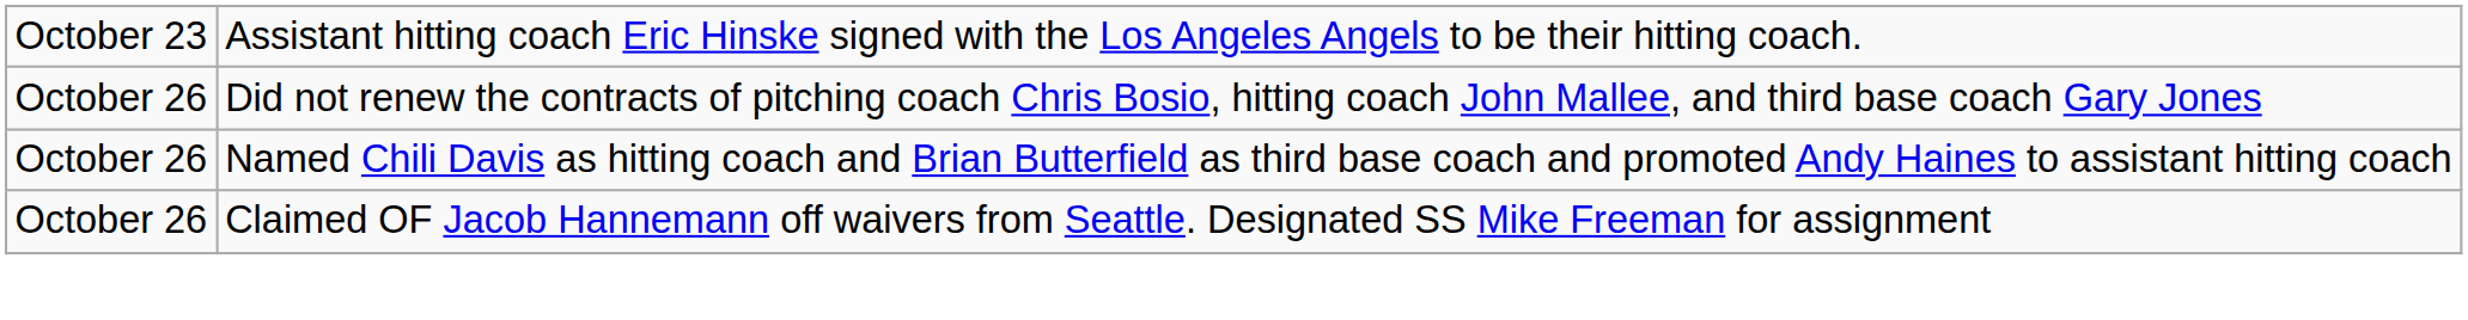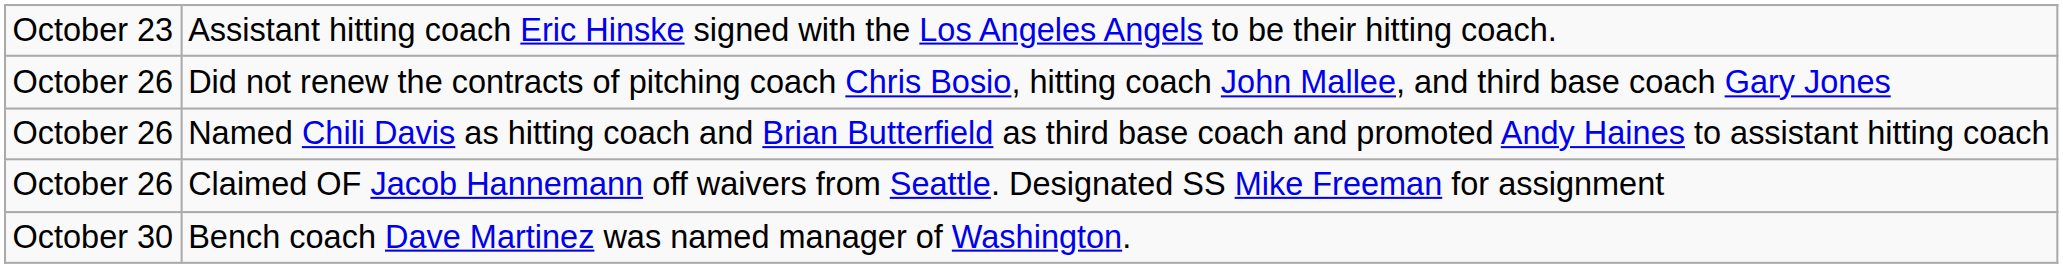+ row: October 30 | Bench coach Dave Martinez was named manager of Washington.
